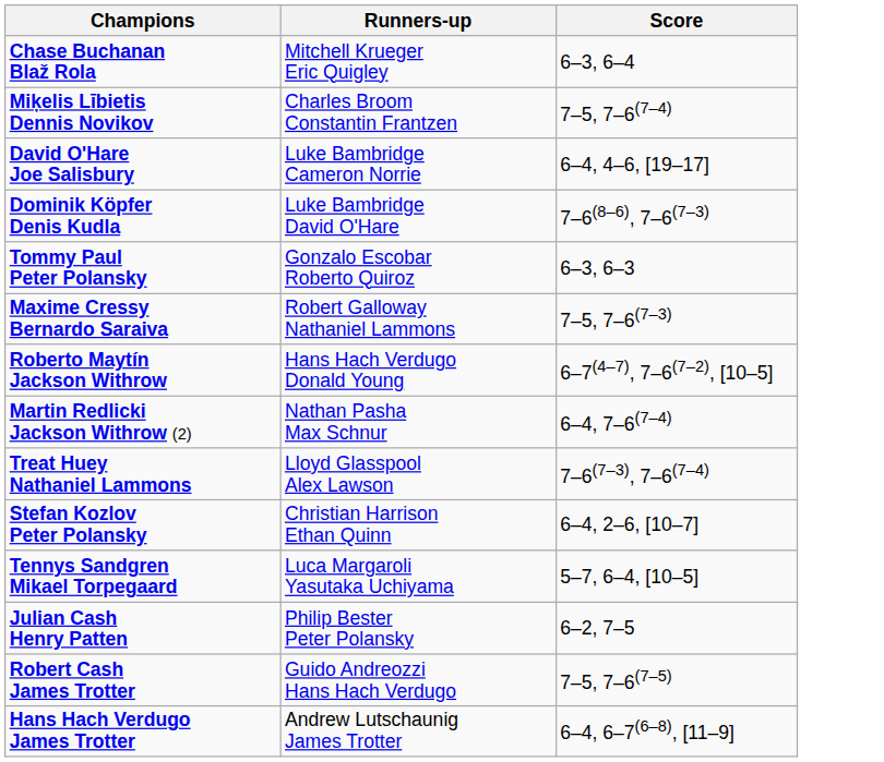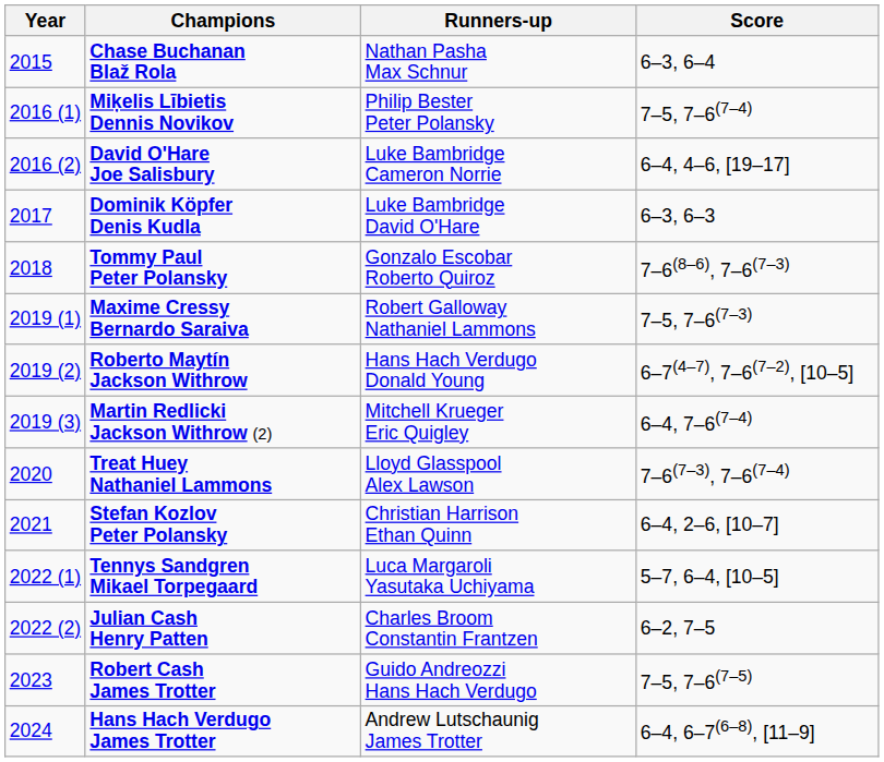+ column: Year | 2015 | 2016 (1) | 2016 (2) | 2017 | 2018 | 2019 (1) | 2019 (2) | 2019 (3) | 2020 | 2021 | 2022 (1) | 2022 (2) | 2023 | 2024
Chase Buchanan Blaž Rola | Runners-up: Mitchell Krueger Eric Quigley -> Nathan Pasha Max Schnur
Miķelis Lībietis Dennis Novikov | Runners-up: Charles Broom Constantin Frantzen -> Philip Bester Peter Polansky
Dominik Köpfer Denis Kudla | Score: 7–6(8–6), 7–6(7–3) -> 6–3, 6–3
Tommy Paul Peter Polansky | Score: 6–3, 6–3 -> 7–6(8–6), 7–6(7–3)
Martin Redlicki Jackson Withrow (2) | Runners-up: Nathan Pasha Max Schnur -> Mitchell Krueger Eric Quigley
Julian Cash Henry Patten | Runners-up: Philip Bester Peter Polansky -> Charles Broom Constantin Frantzen
